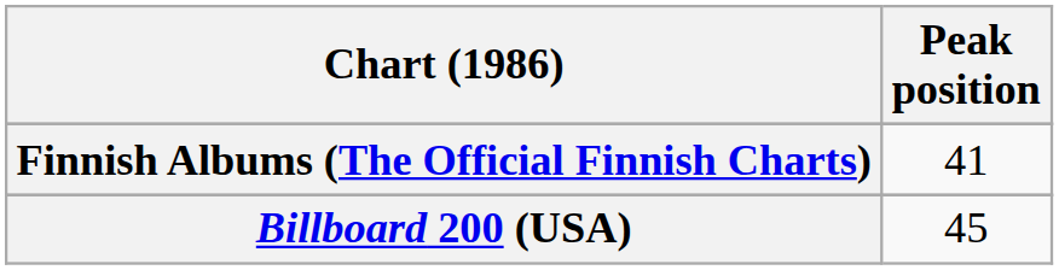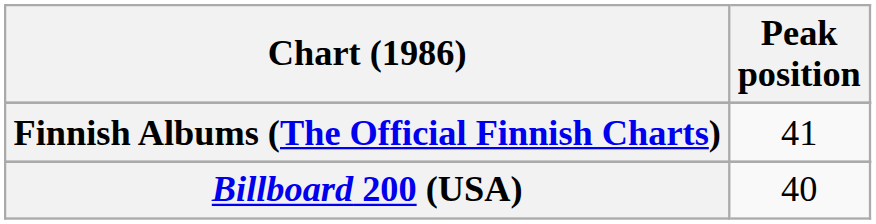Billboard 200 (USA) | Peak position: 45 -> 40
